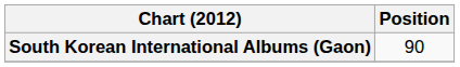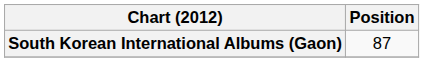South Korean International Albums (Gaon) | Position: 90 -> 87
